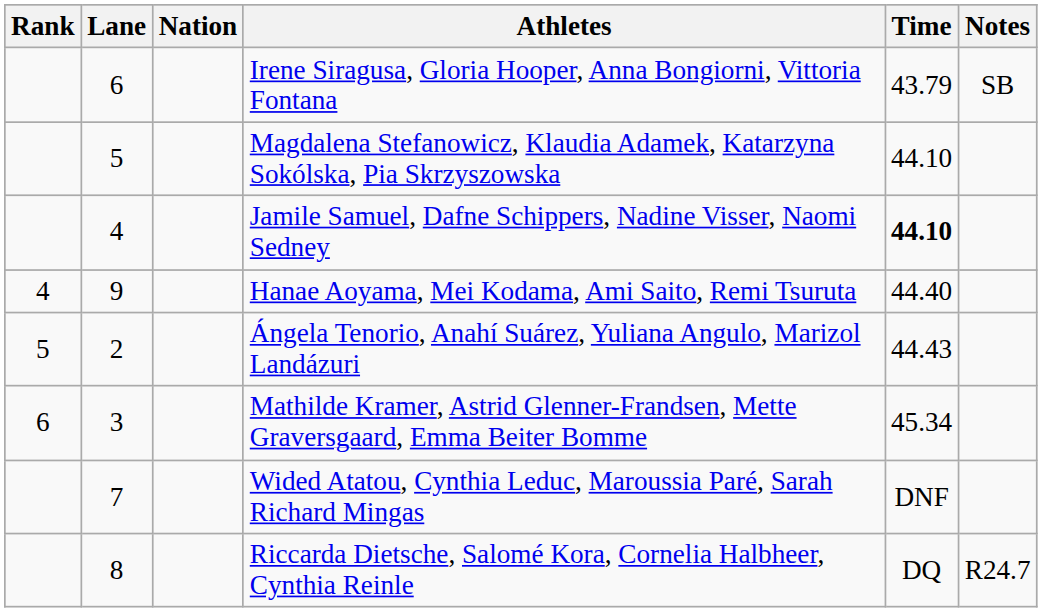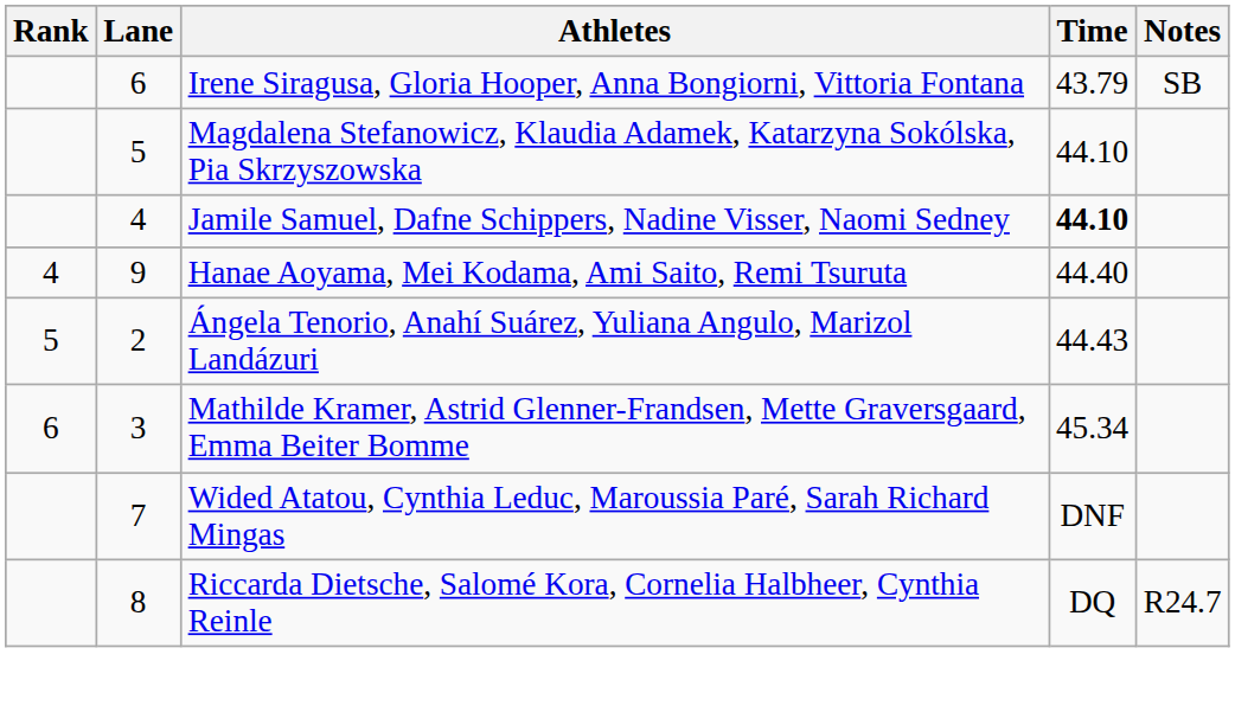- column: Nation
